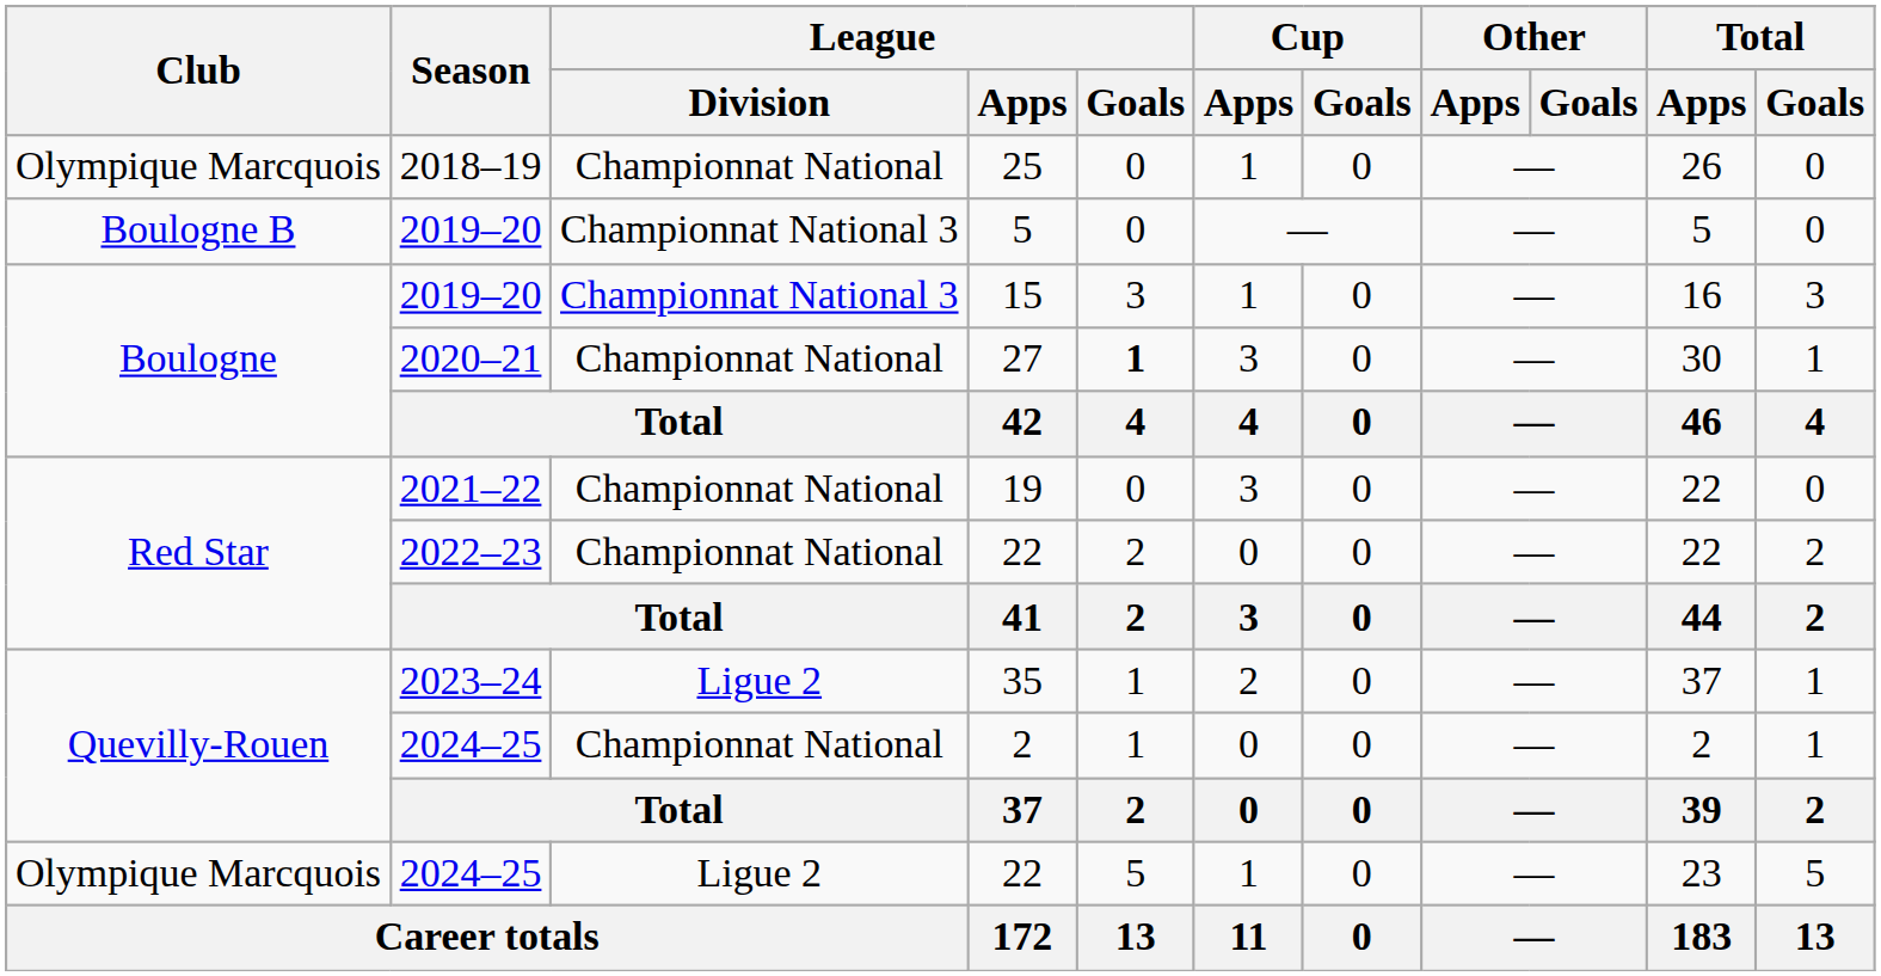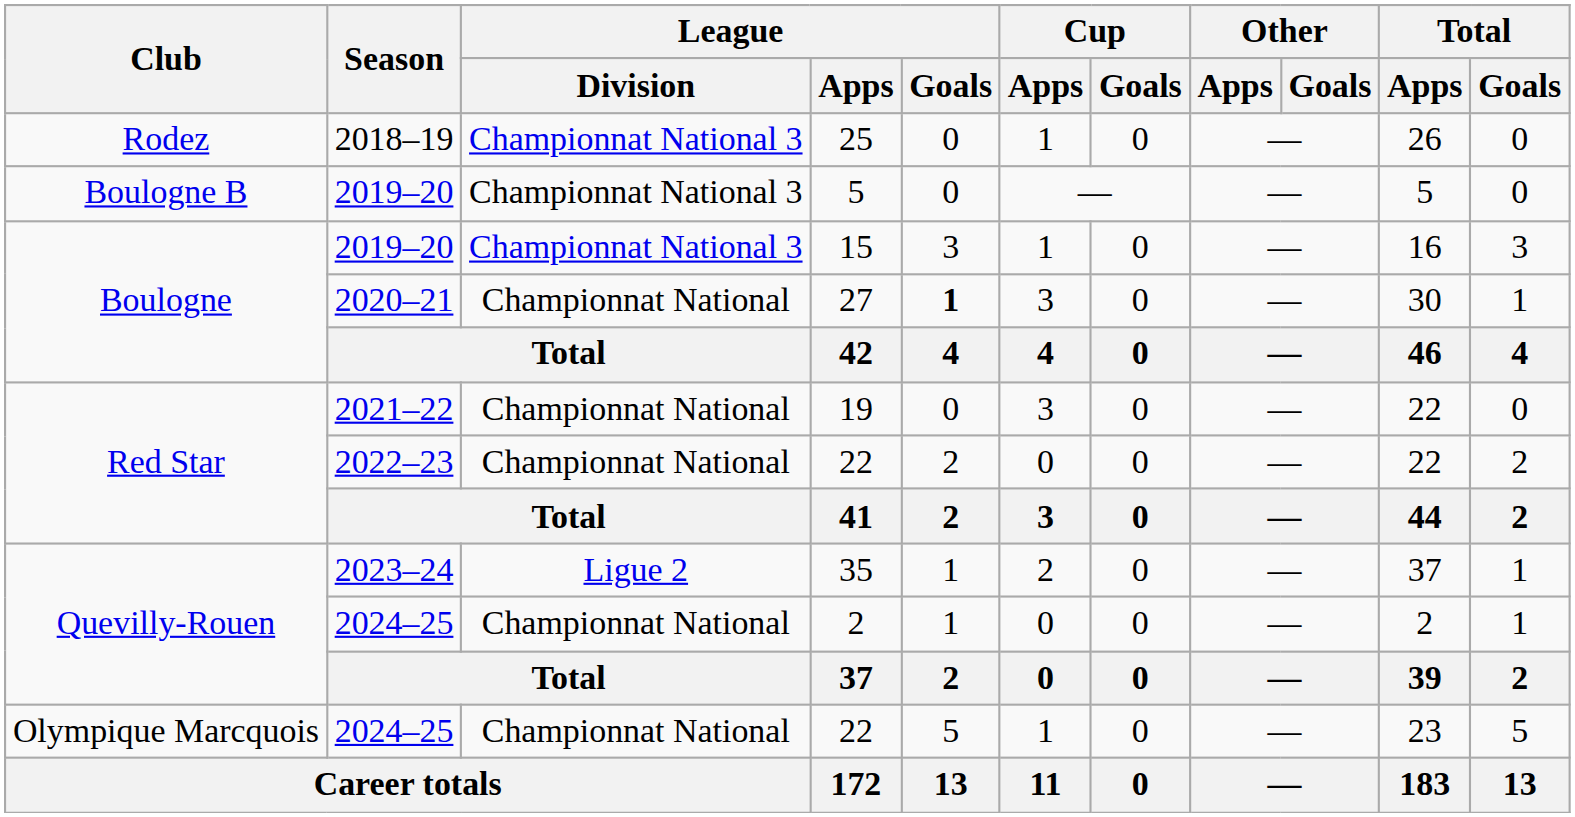25 | Club: Olympique Marcquois -> Rodez
25 | League / Division: Championnat National -> Championnat National 3
2024–25 / 22 | League / Division: Ligue 2 -> Championnat National
